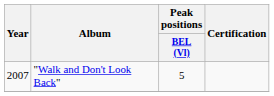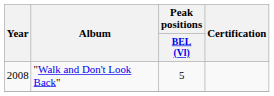"Walk and Don't Look Back" | Year: 2007 -> 2008
